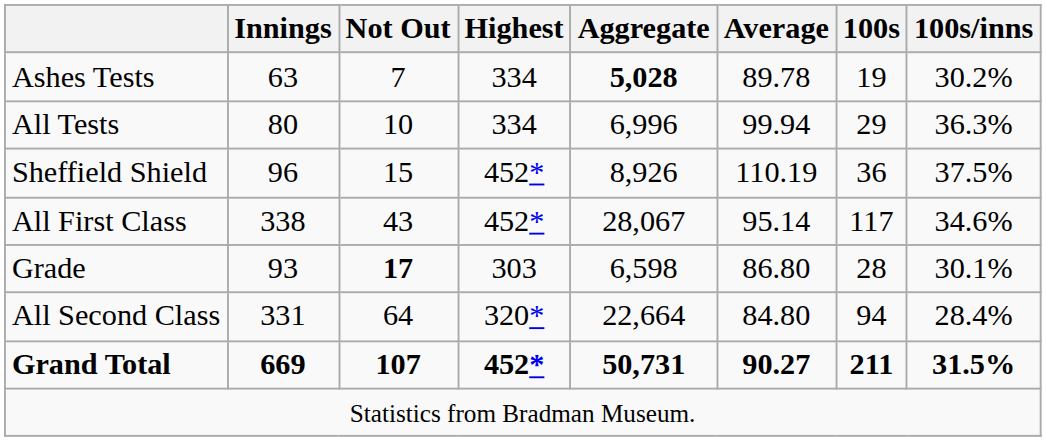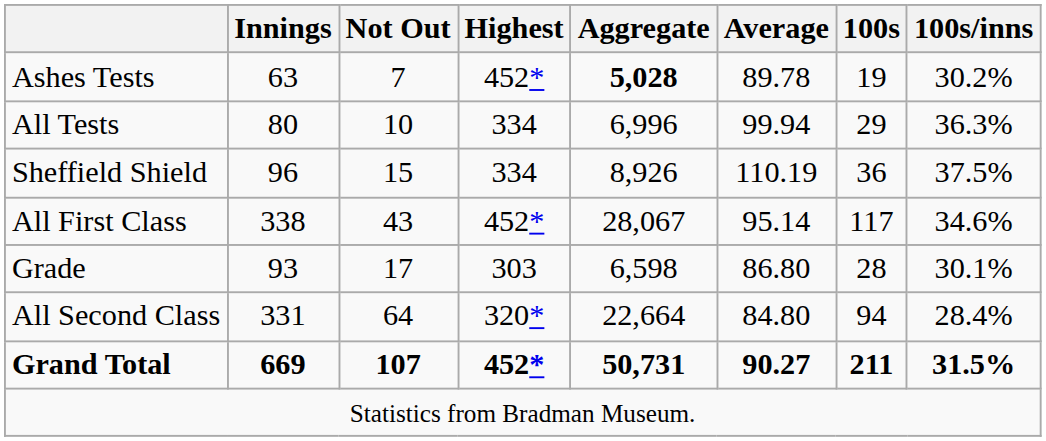Ashes Tests | Highest: 334 -> 452*
Sheffield Shield | Highest: 452* -> 334
Grade | Not Out: bold -> normal
